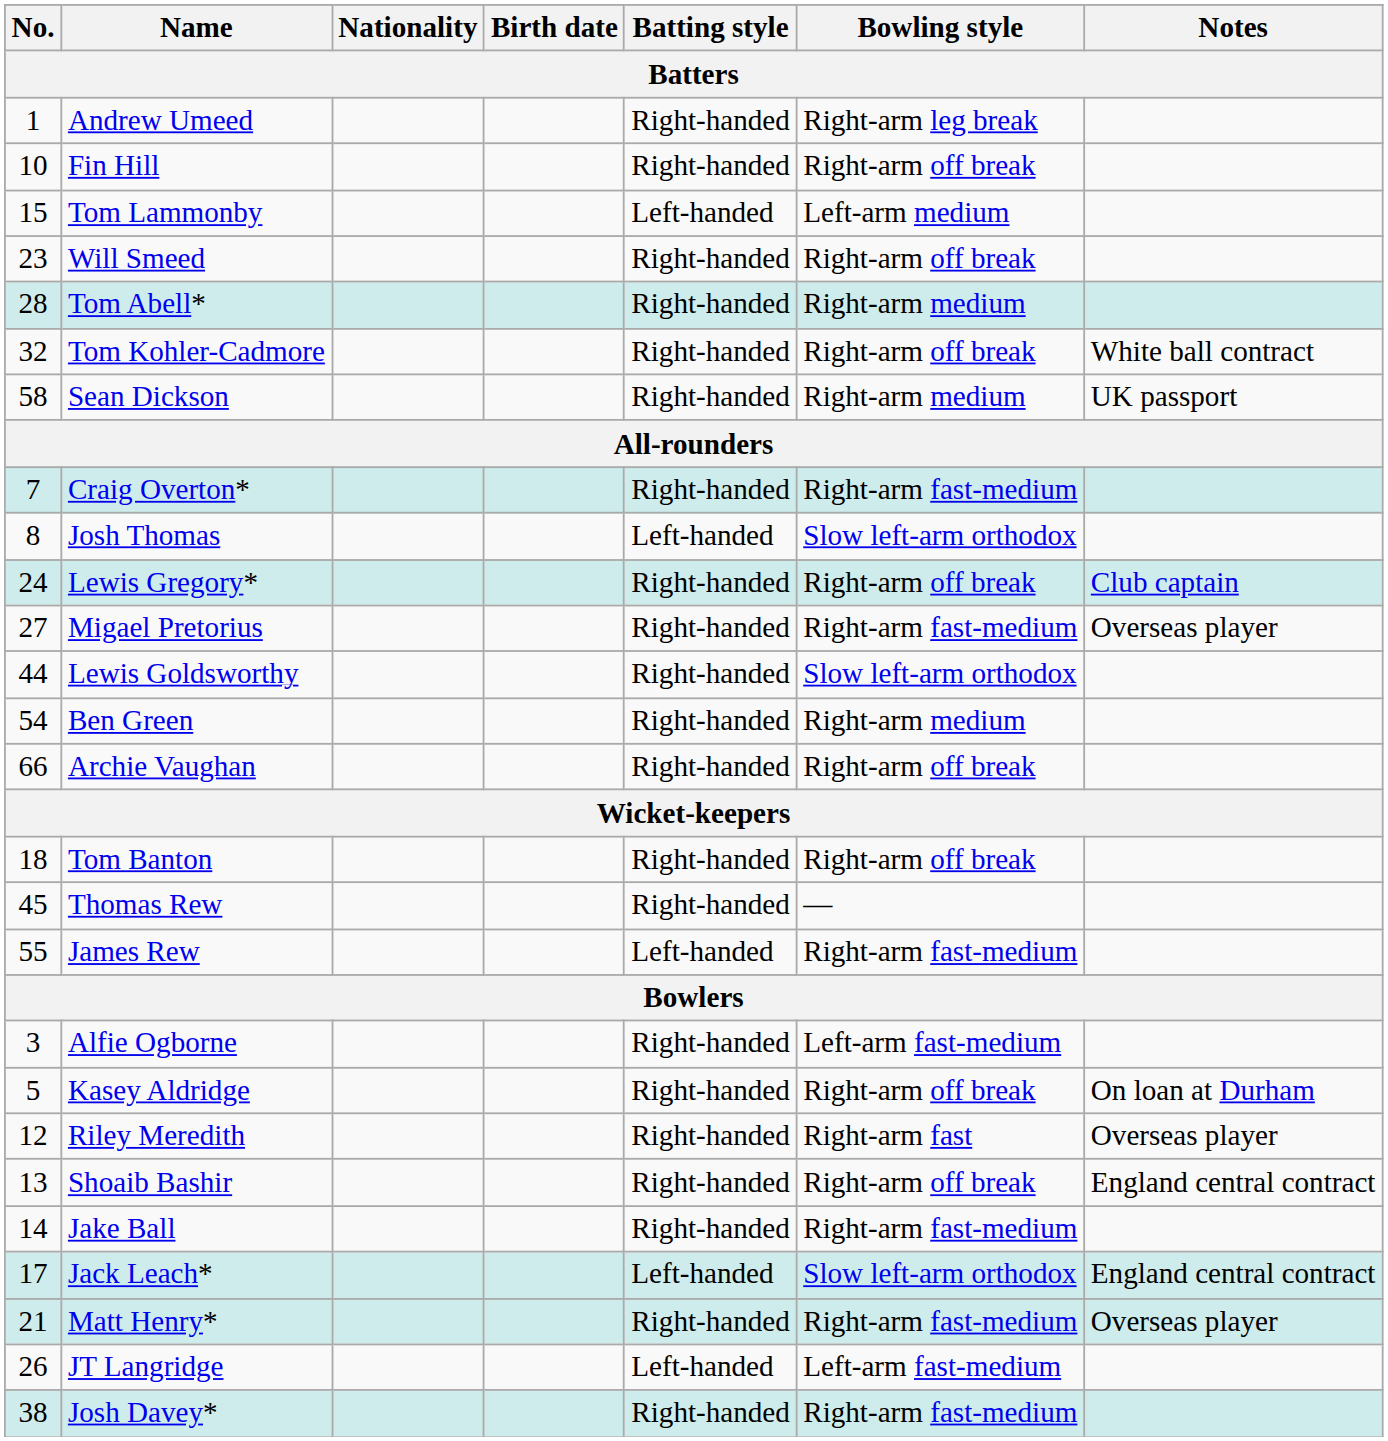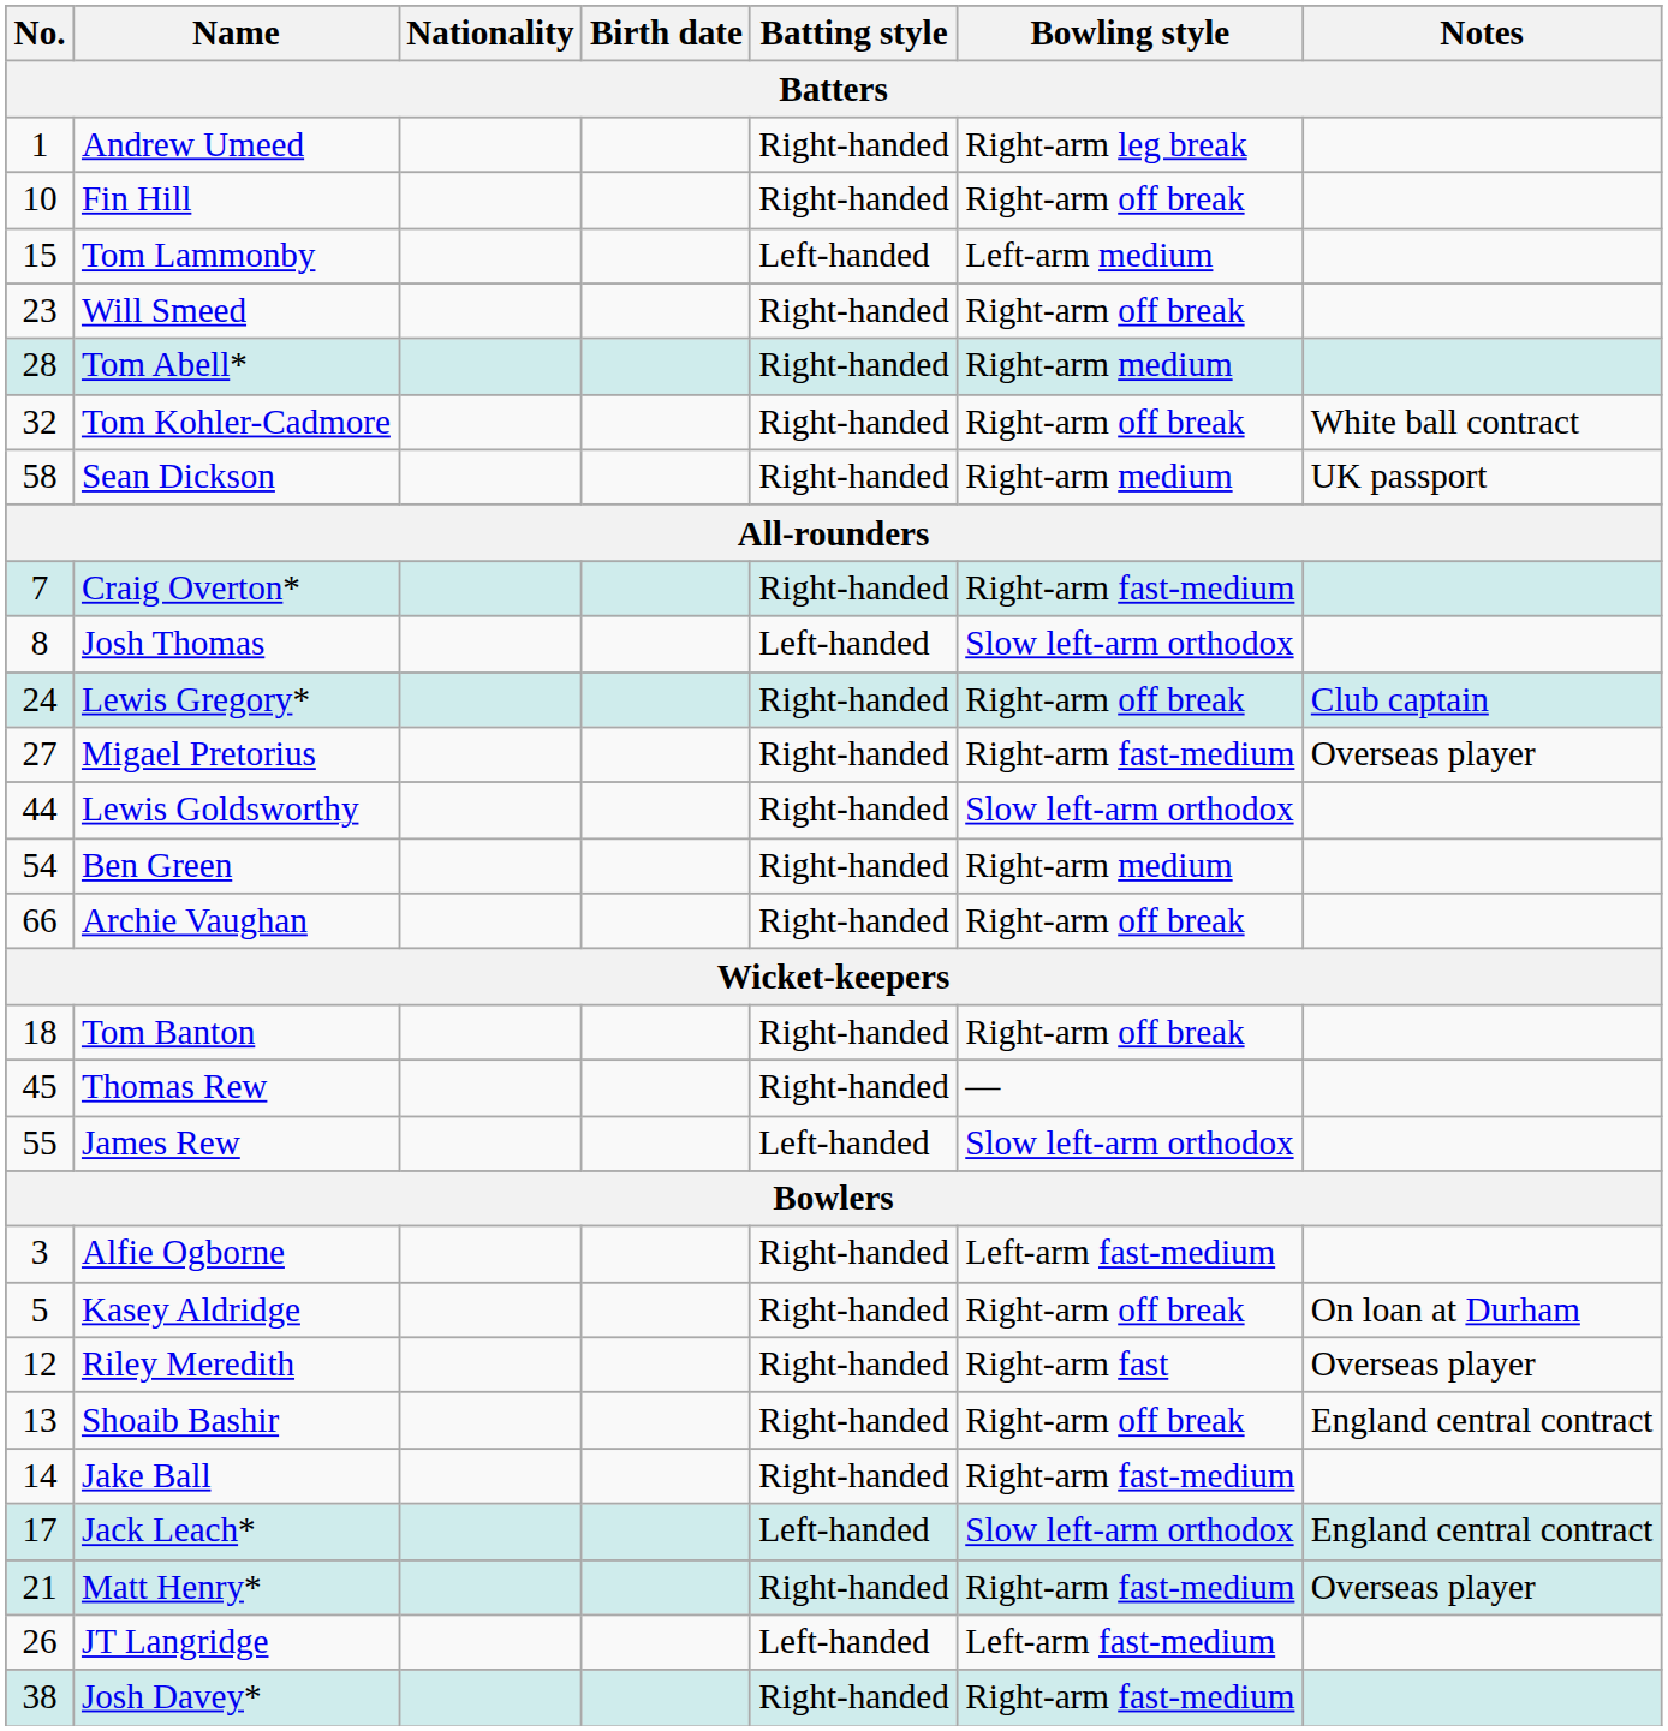James Rew | Bowling style: Right-arm fast-medium -> Slow left-arm orthodox
